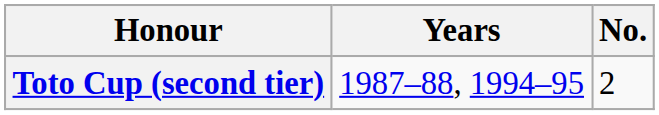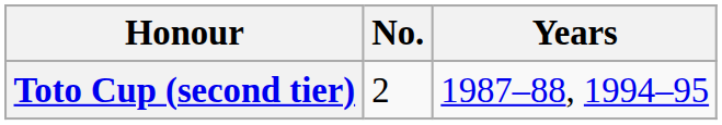columns swapped: No. <-> Years
